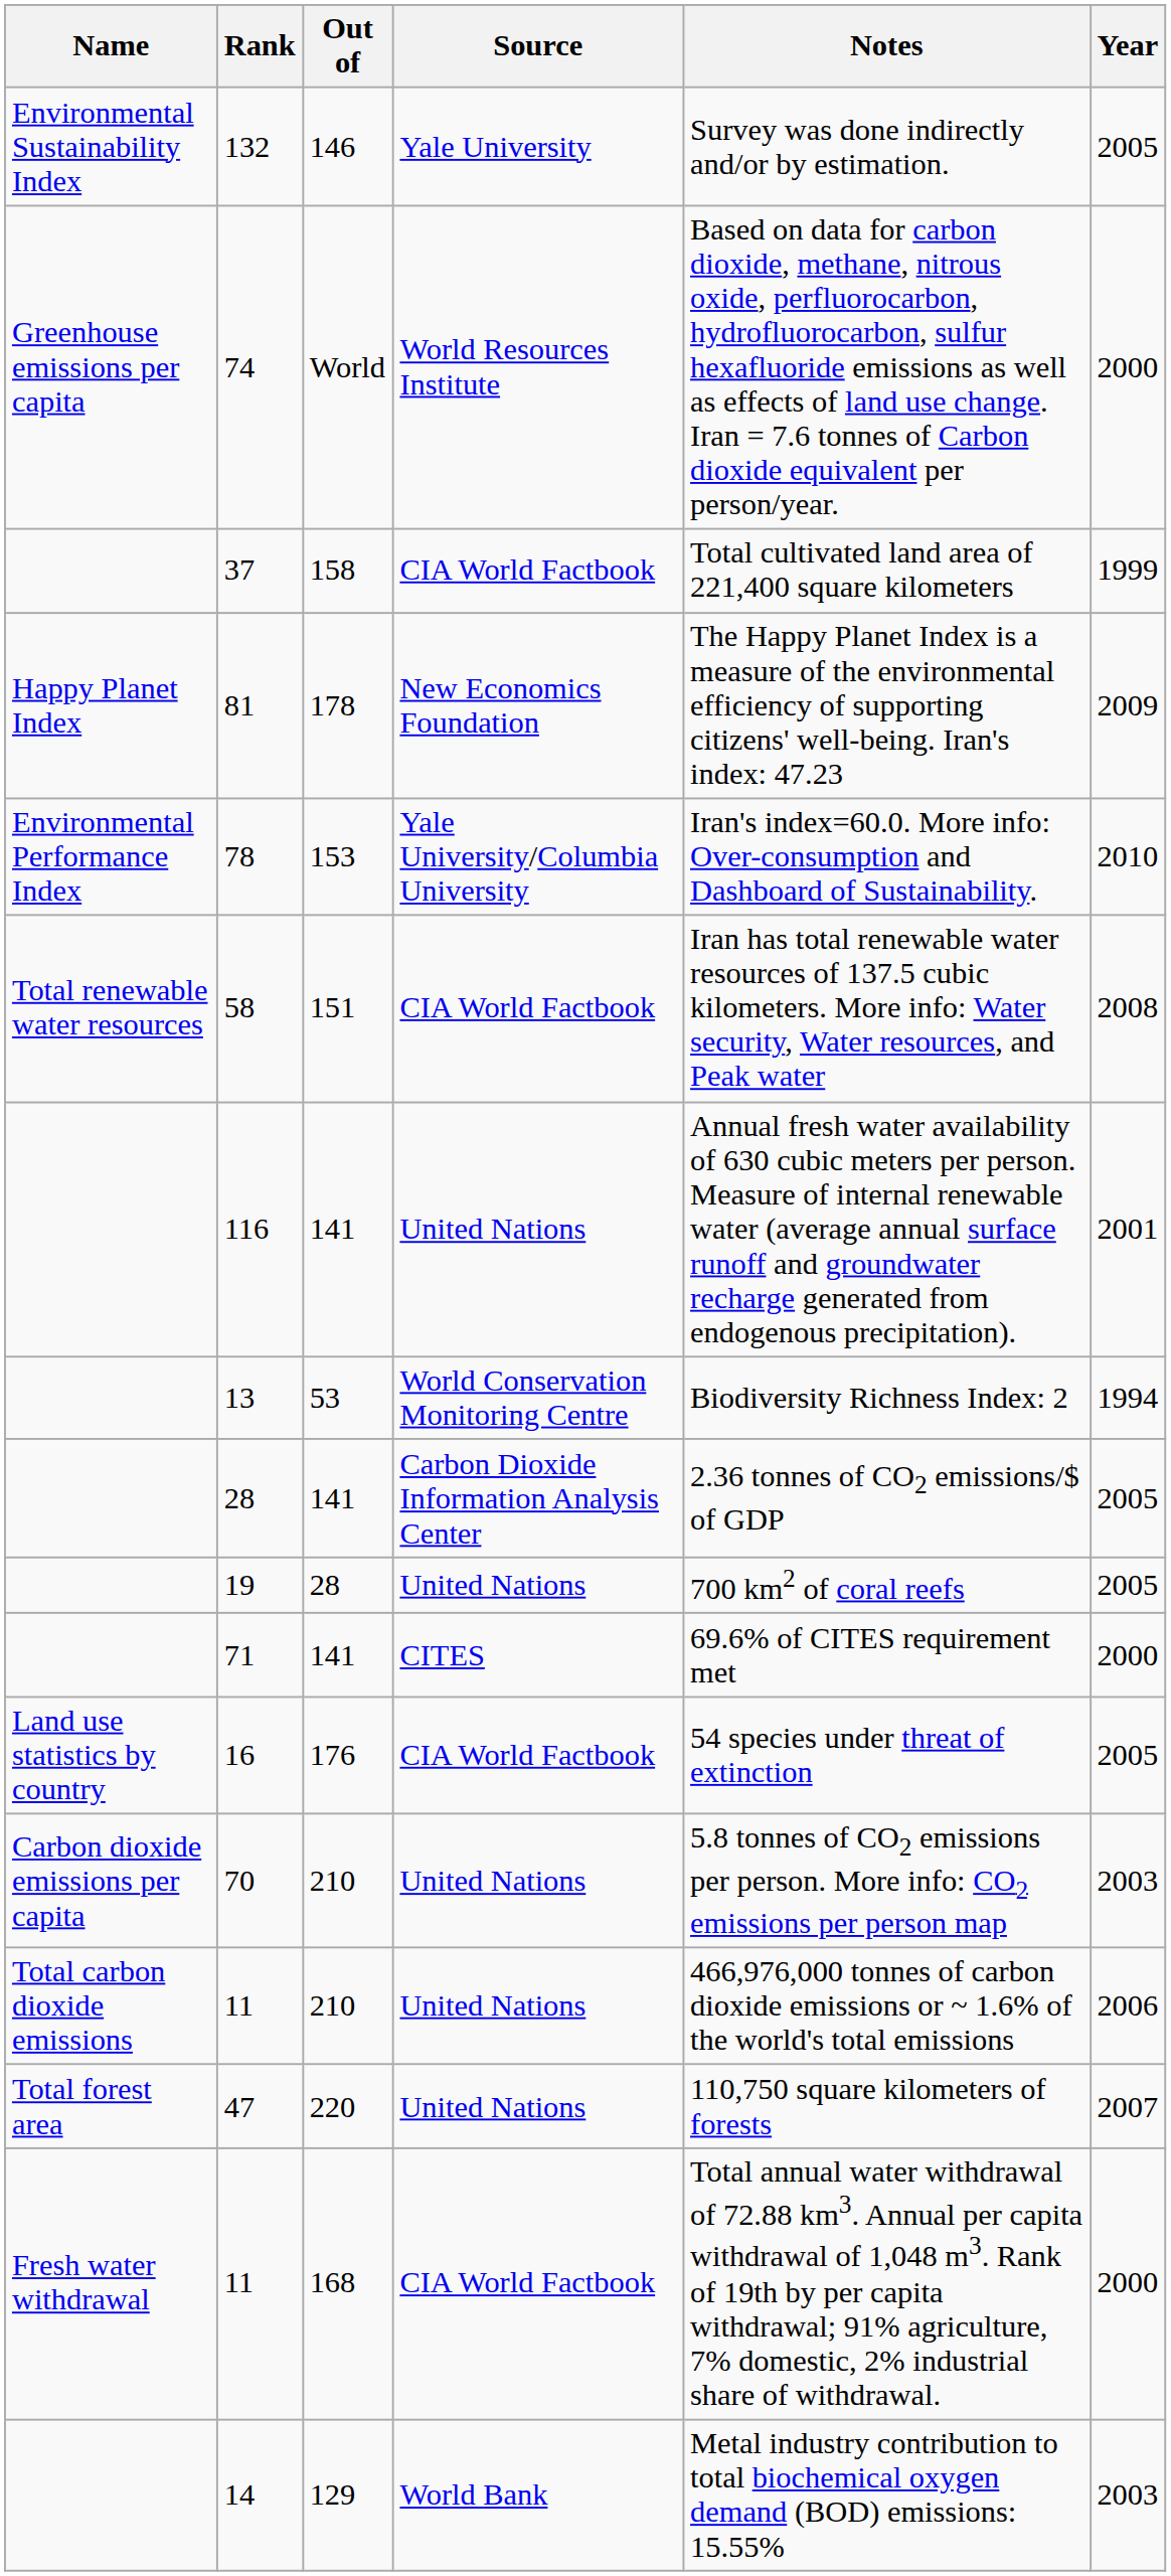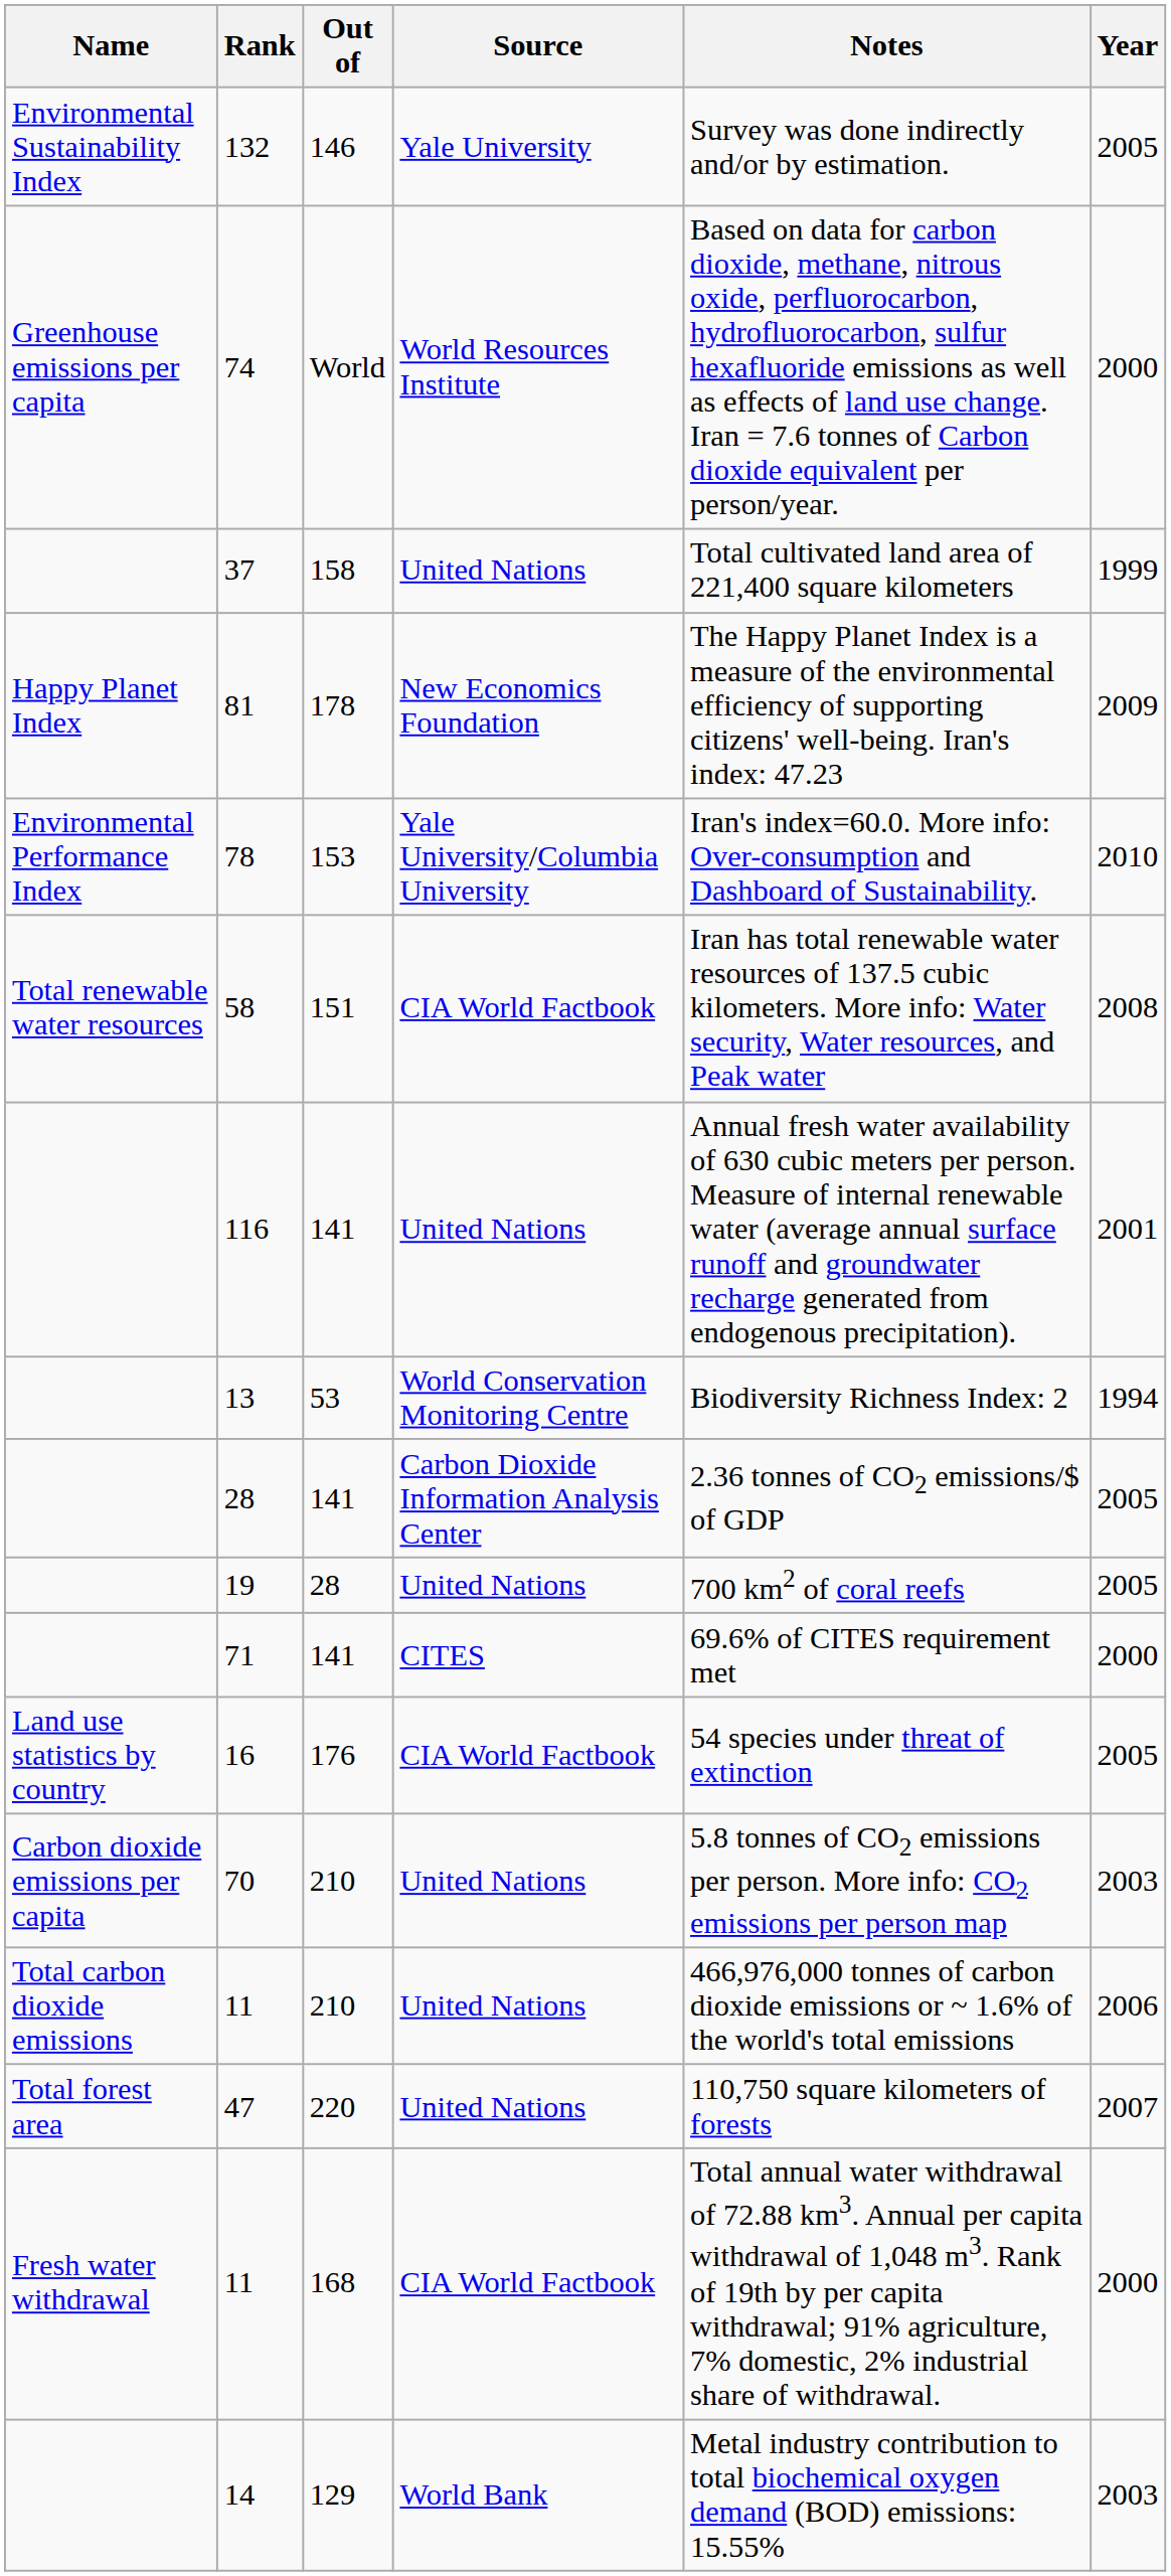37 | Source: CIA World Factbook -> United Nations
